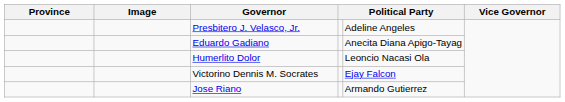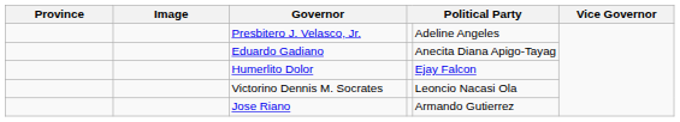Humerlito Dolor | column 5: Leoncio Nacasi Ola -> Ejay Falcon
Victorino Dennis M. Socrates | column 5: Ejay Falcon -> Leoncio Nacasi Ola
